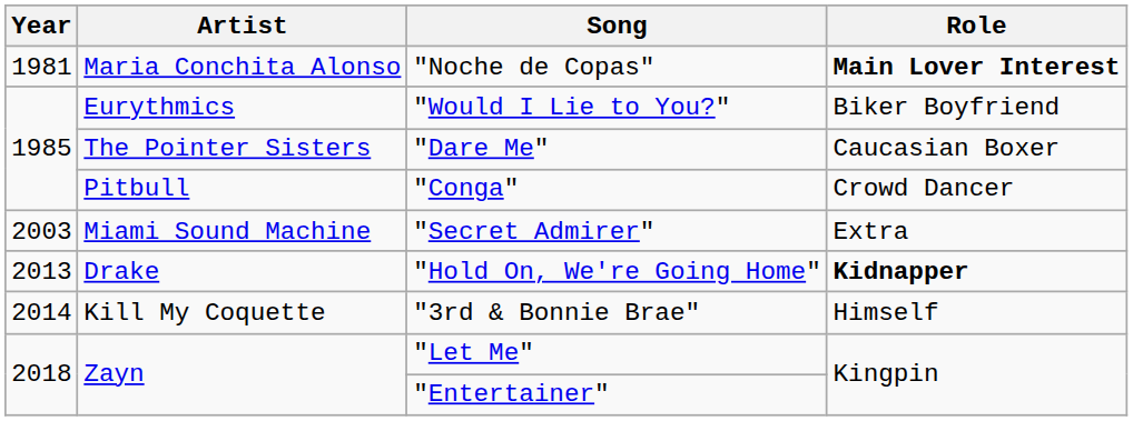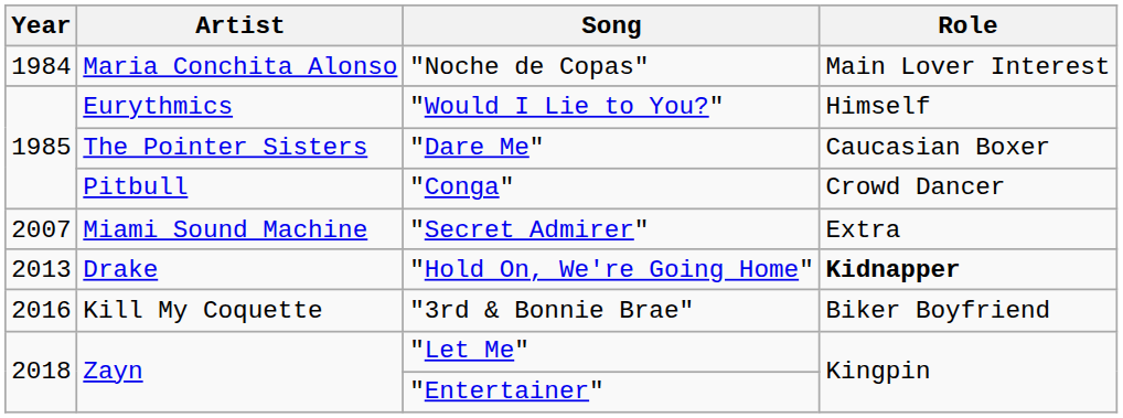"Noche de Copas" | Year: 1981 -> 1984
"Noche de Copas" | Role: bold -> normal
"Would I Lie to You?" | Role: Biker Boyfriend -> Himself
"Secret Admirer" | Year: 2003 -> 2007
"3rd & Bonnie Brae" | Year: 2014 -> 2016
"3rd & Bonnie Brae" | Role: Himself -> Biker Boyfriend
